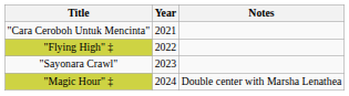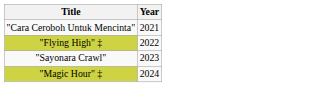- column: Notes | Double center with Marsha Lenathea
